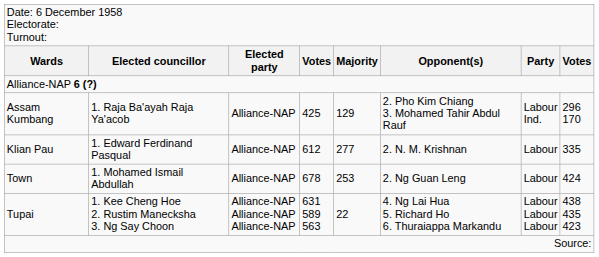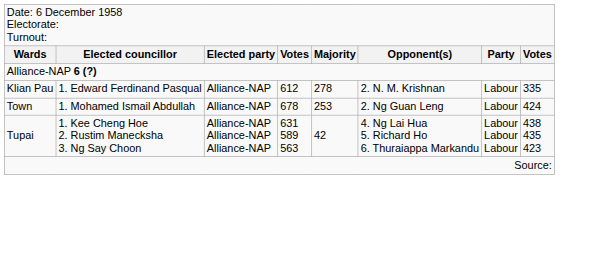- row: Assam Kumbang | 1. Raja Ba'ayah Raja Ya'acob | Alliance-NAP | 425 | 129 | 2. Pho Kim Chiang 3. Mohamed Tahir Abdul Rauf | Labour Ind. | 296 170
Klian Pau | column 5: 277 -> 278
Tupai | column 5: 22 -> 42
